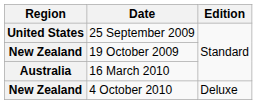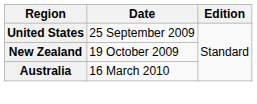- row: New Zealand | 4 October 2010 | Deluxe
